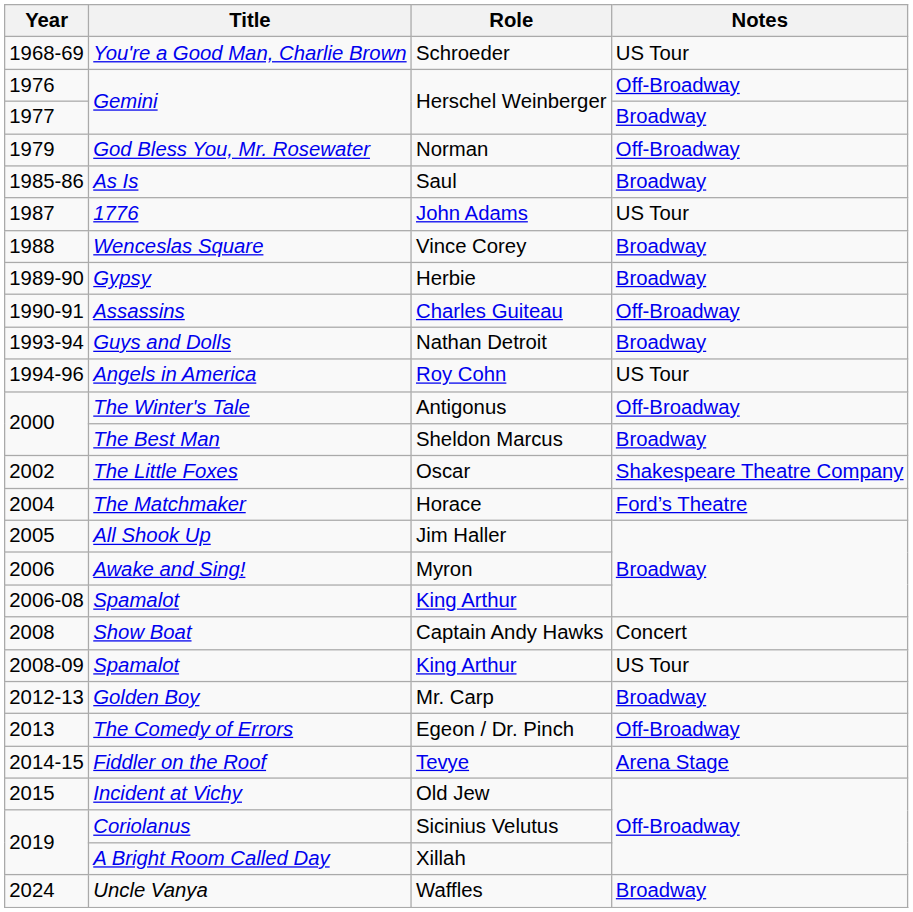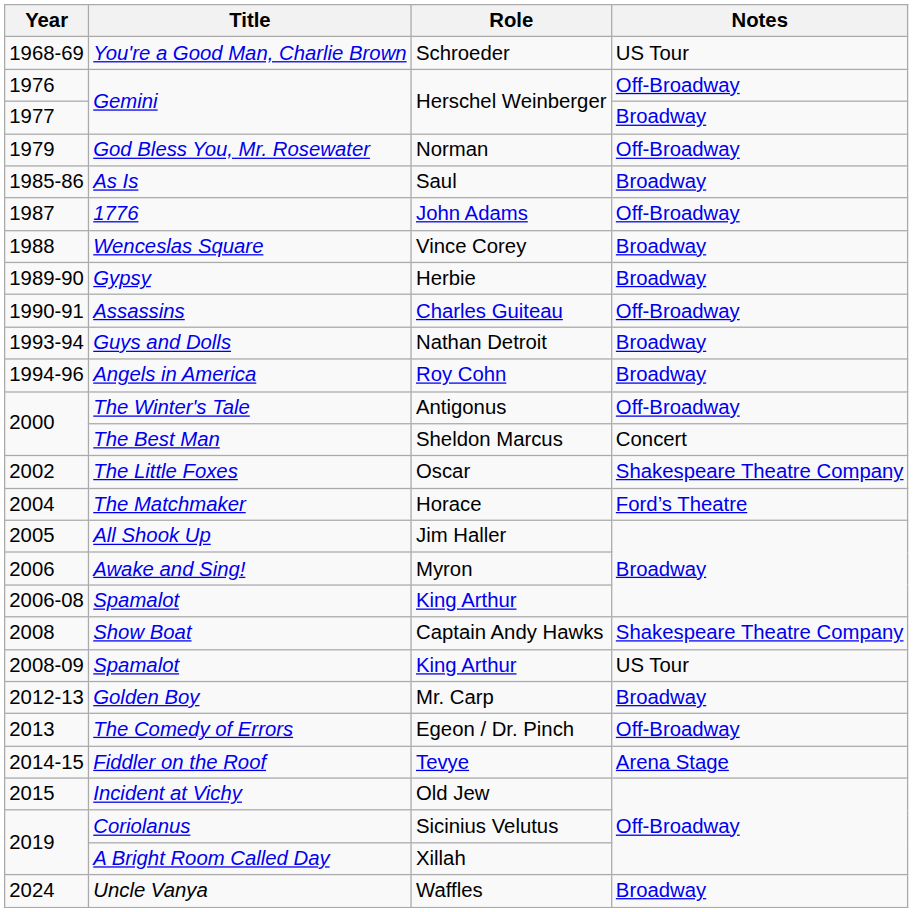1776 | Notes: US Tour -> Off-Broadway
Angels in America | Notes: US Tour -> Broadway
The Best Man | Notes: Broadway -> Concert
Show Boat | Notes: Concert -> Shakespeare Theatre Company
